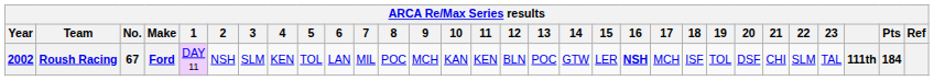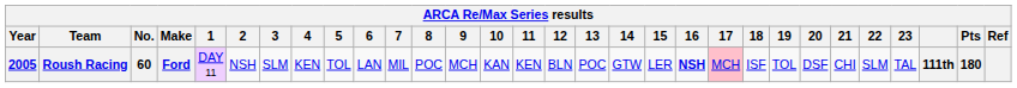Roush Racing | Year: 2002 -> 2005
Roush Racing | No.: 67 -> 60
Roush Racing | 17: no background -> pink background
Roush Racing | Pts: 184 -> 180
